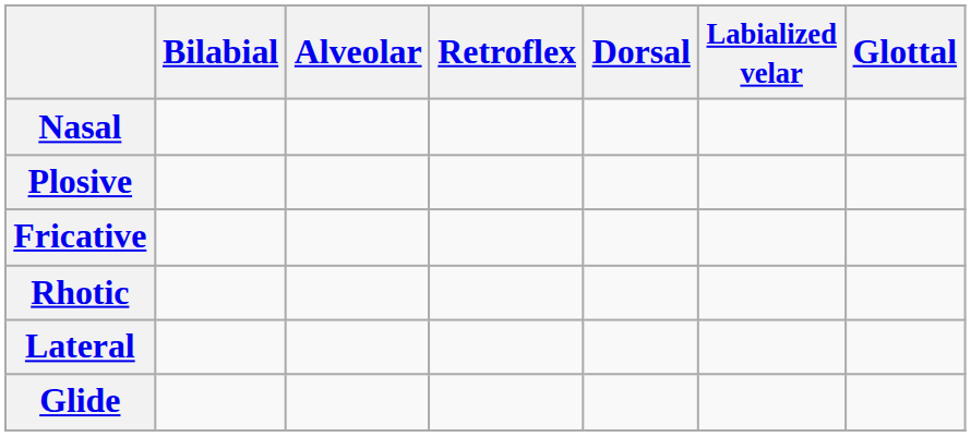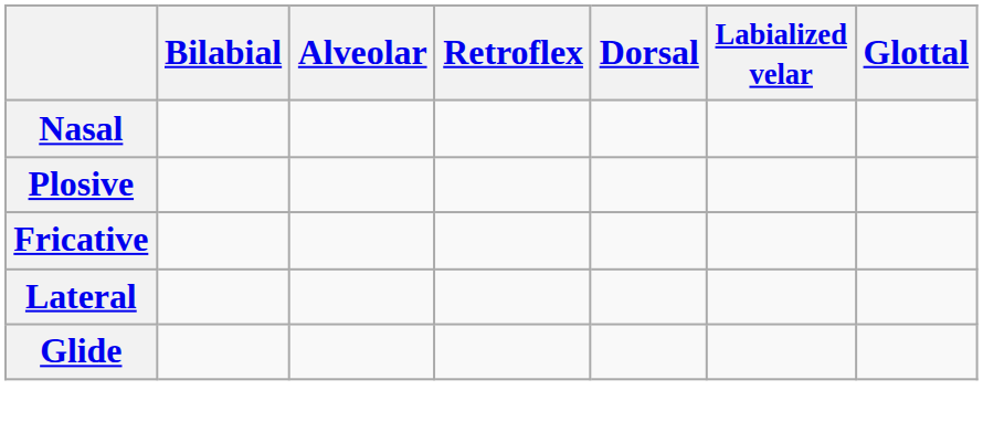- row: Rhotic
